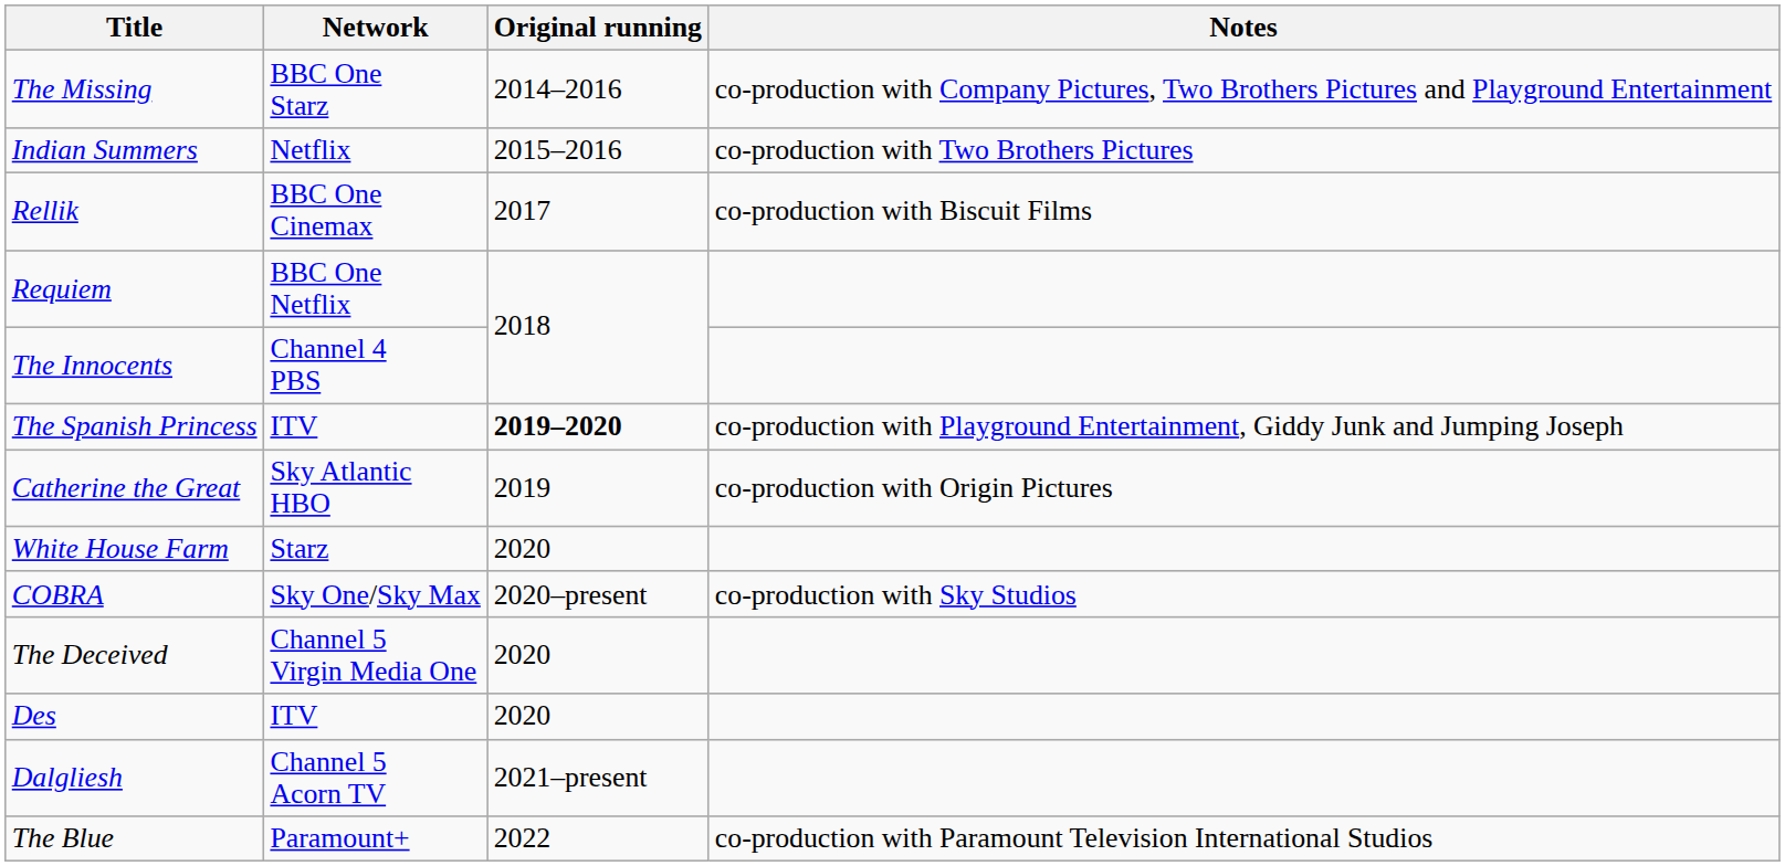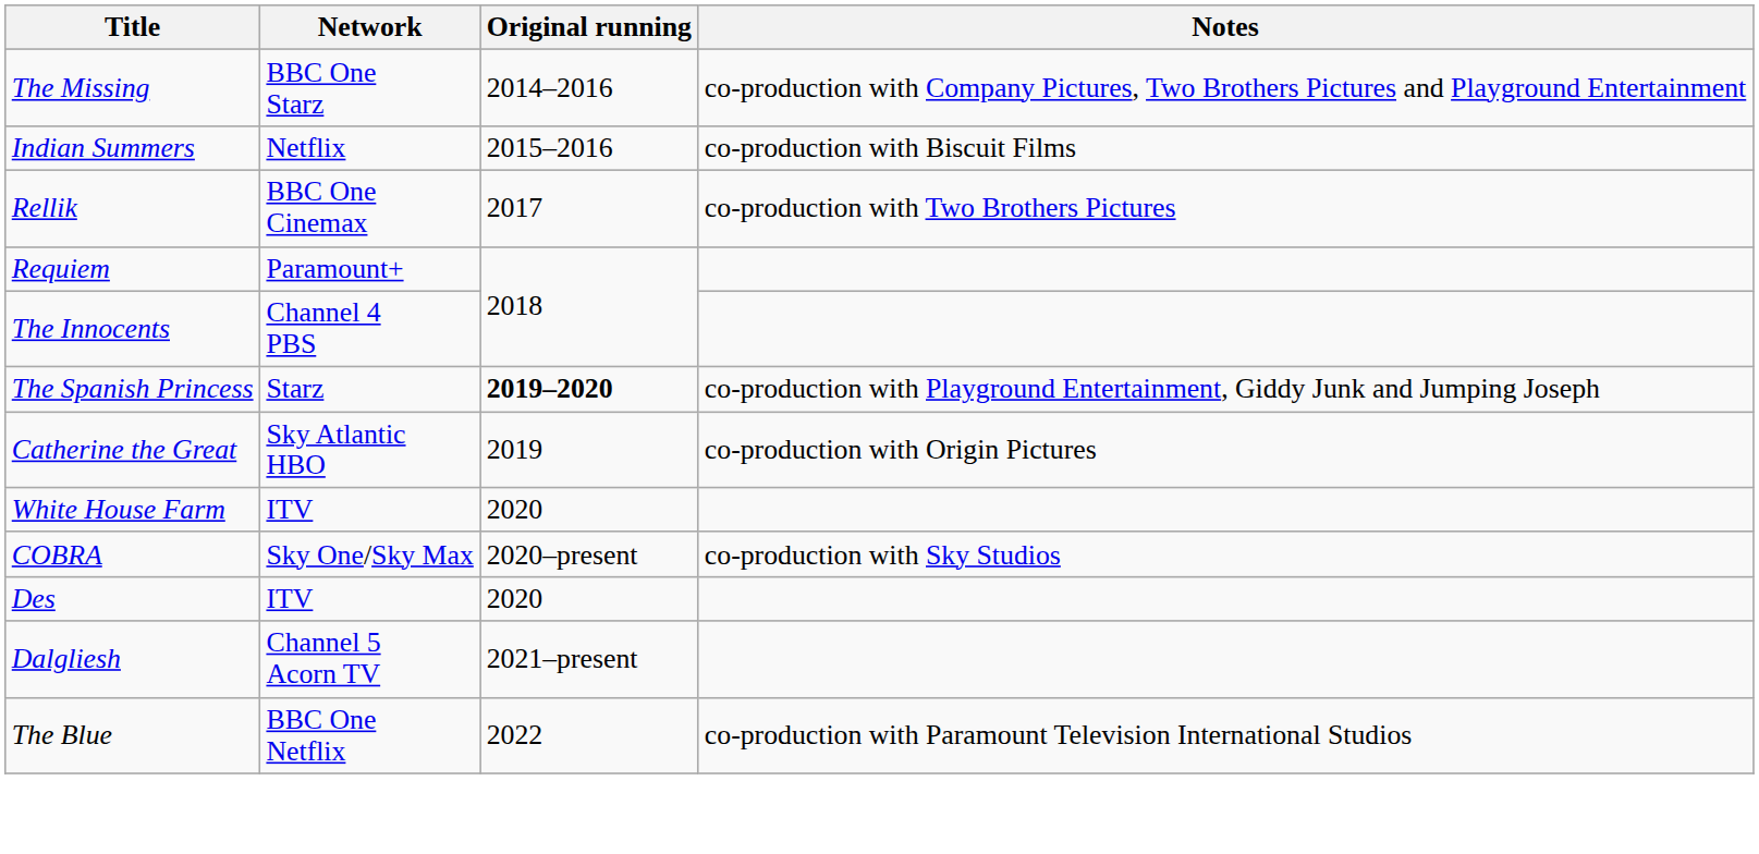Indian Summers | Notes: co-production with Two Brothers Pictures -> co-production with Biscuit Films
Rellik | Notes: co-production with Biscuit Films -> co-production with Two Brothers Pictures
Requiem | Network: BBC One Netflix -> Paramount+
The Spanish Princess | Network: ITV -> Starz
White House Farm | Network: Starz -> ITV
- row: The Deceived | Channel 5 Virgin Media One | 2020
The Blue | Network: Paramount+ -> BBC One Netflix
